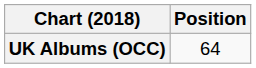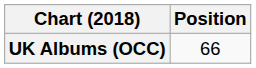UK Albums (OCC) | Position: 64 -> 66
